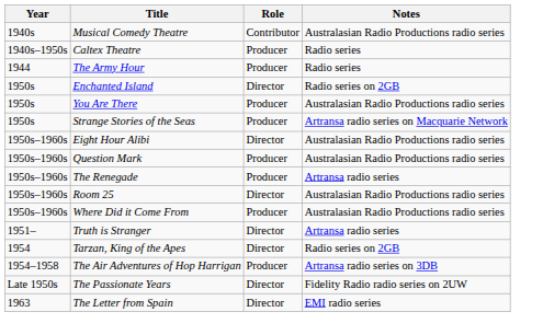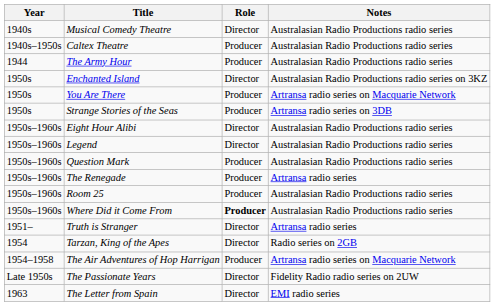Musical Comedy Theatre | Role: Contributor -> Director
Caltex Theatre | Notes: Radio series -> Australasian Radio Productions radio series
The Army Hour | Notes: Radio series -> Australasian Radio Productions radio series
Enchanted Island | Notes: Radio series on 2GB -> Australasian Radio Productions radio series on 3KZ
You Are There | Notes: Australasian Radio Productions radio series -> Artransa radio series on Macquarie Network
Strange Stories of the Seas | Notes: Artransa radio series on Macquarie Network -> Artransa radio series on 3DB
+ row: 1950s–1960s | Legend | Director | Australasian Radio Productions radio series
Room 25 | Role: Director -> Producer
Where Did it Come From | Role: normal -> bold
The Air Adventures of Hop Harrigan | Notes: Artransa radio series on 3DB -> Artransa radio series on Macquarie Network
